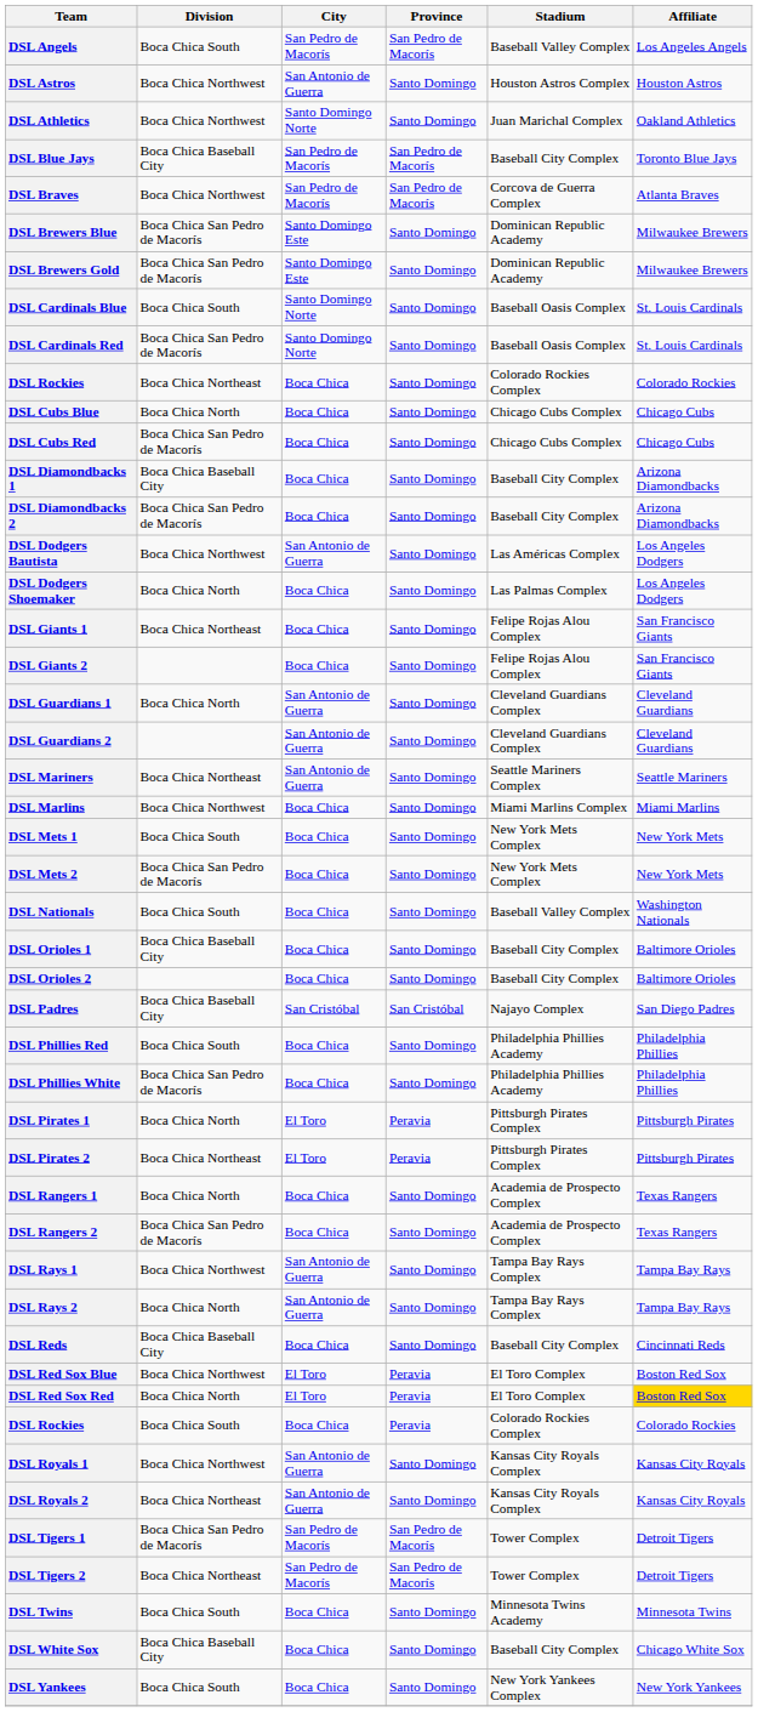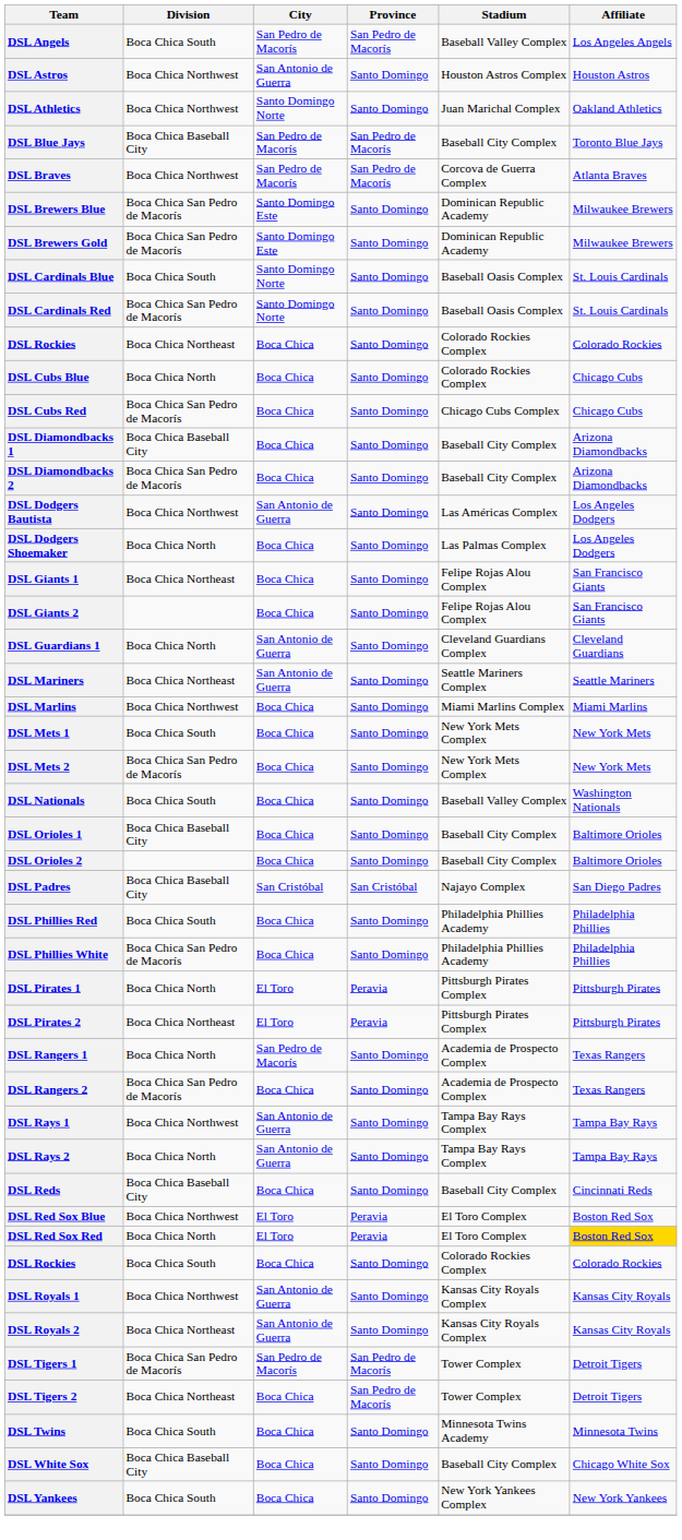DSL Cubs Blue | Stadium: Chicago Cubs Complex -> Colorado Rockies Complex
- row: DSL Guardians 2 | San Antonio de Guerra | Santo Domingo | Cleveland Guardians Complex | Cleveland Guardians
DSL Rangers 1 | City: Boca Chica -> San Pedro de Macorís
DSL Rockies / Boca Chica South | Province: Peravia -> Santo Domingo
DSL Tigers 2 | City: San Pedro de Macorís -> Boca Chica
